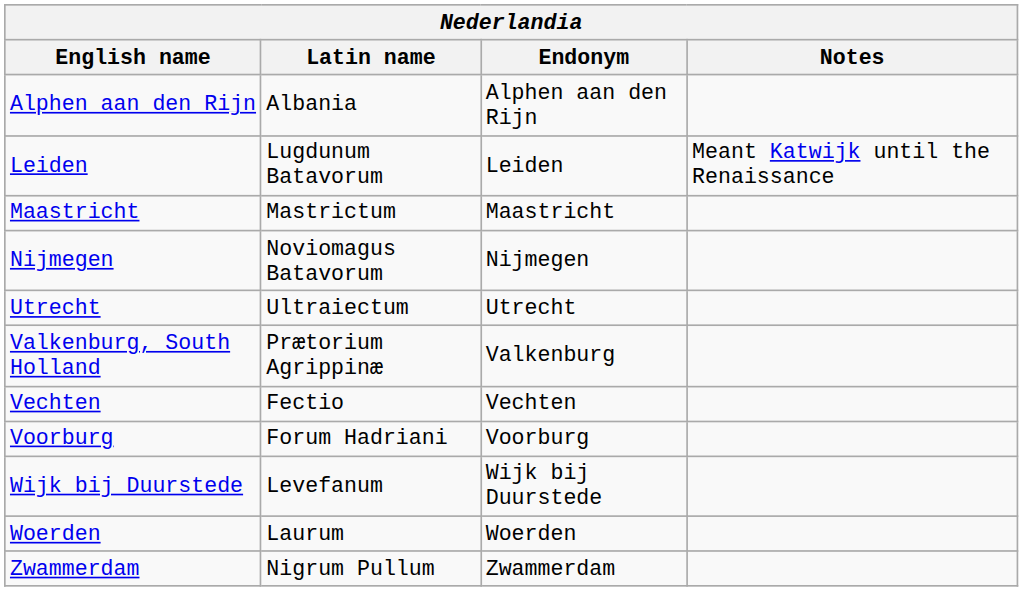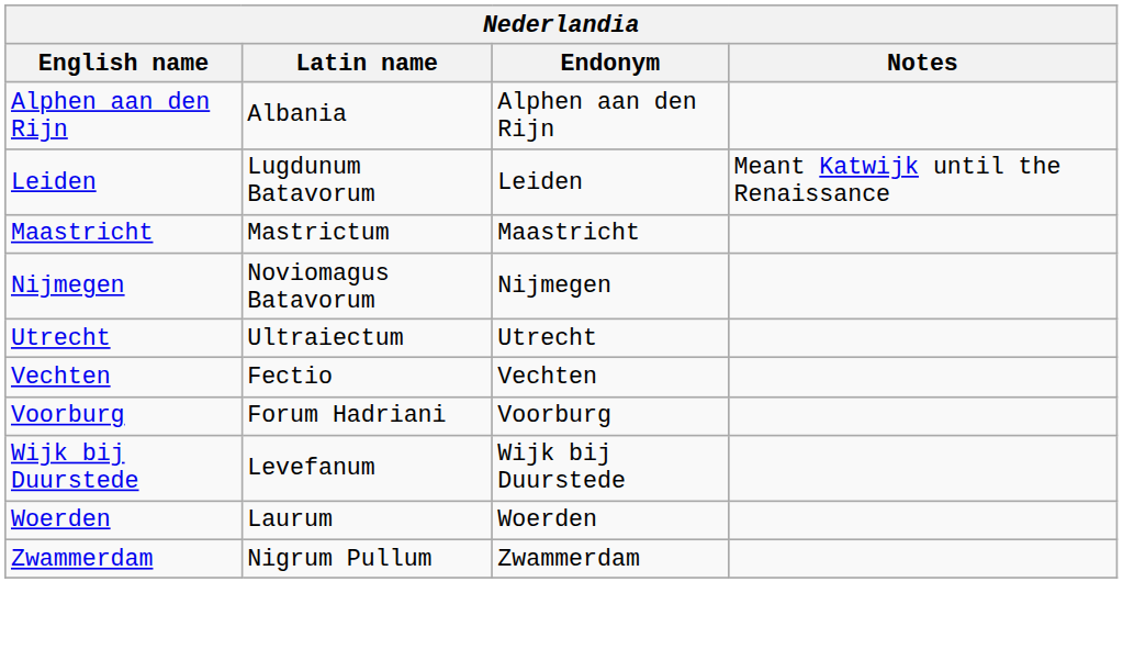- row: Valkenburg, South Holland | Prætorium Agrippinæ | Valkenburg
